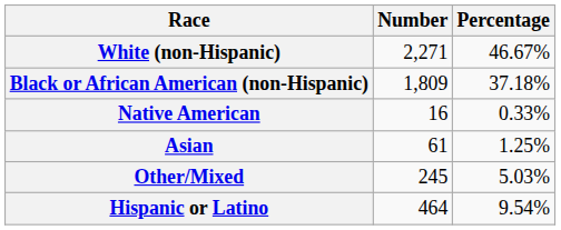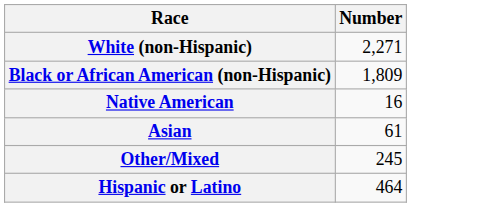- column: Percentage | 46.67% | 37.18% | 0.33% | 1.25% | 5.03% | 9.54%
